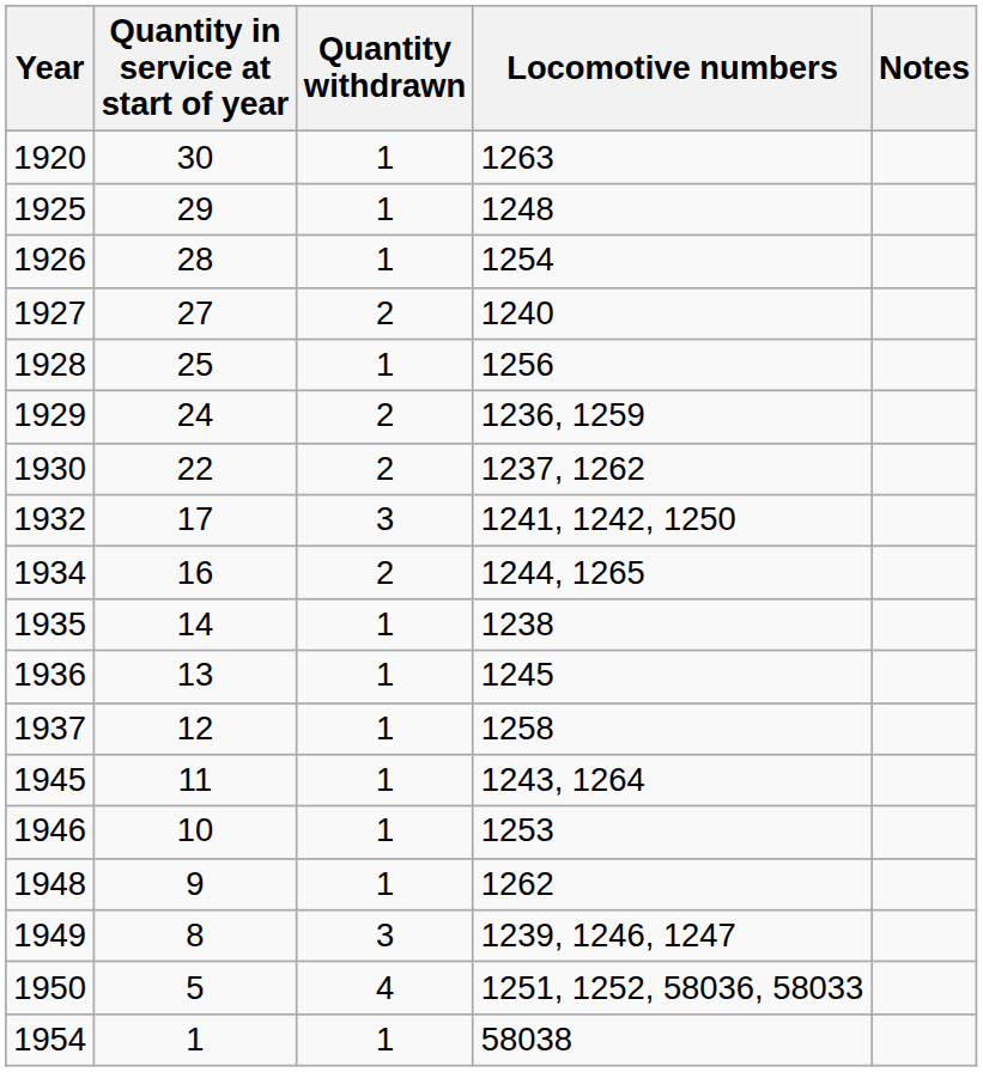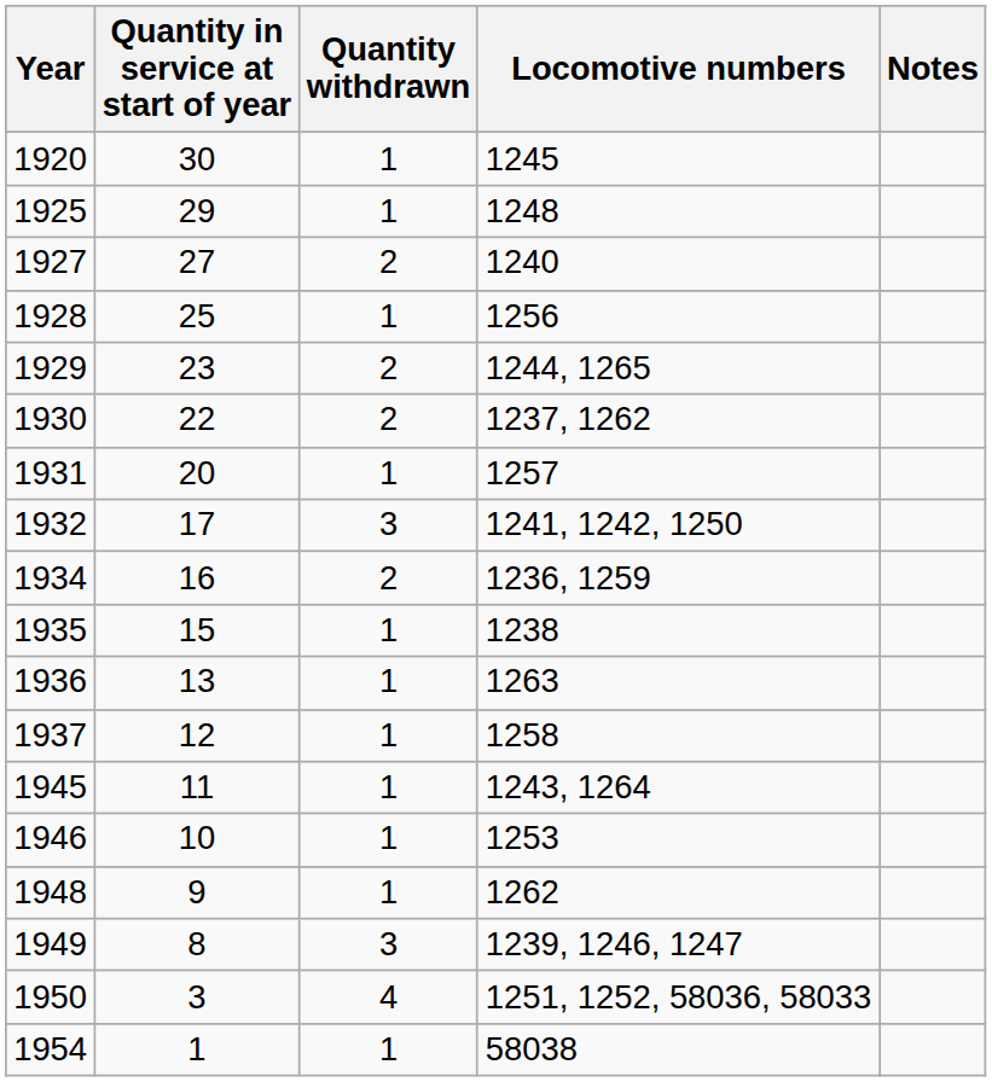1920 | Locomotive numbers: 1263 -> 1245
- row: 1926 | 28 | 1 | 1254
1929 | Quantity in service at start of year: 24 -> 23
1929 | Locomotive numbers: 1236, 1259 -> 1244, 1265
+ row: 1931 | 20 | 1 | 1257
1934 | Locomotive numbers: 1244, 1265 -> 1236, 1259
1935 | Quantity in service at start of year: 14 -> 15
1936 | Locomotive numbers: 1245 -> 1263
1950 | Quantity in service at start of year: 5 -> 3
